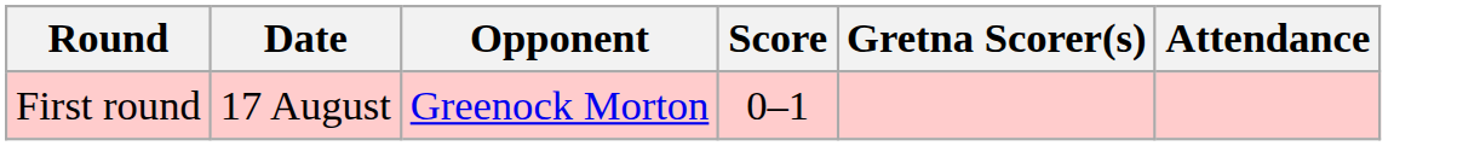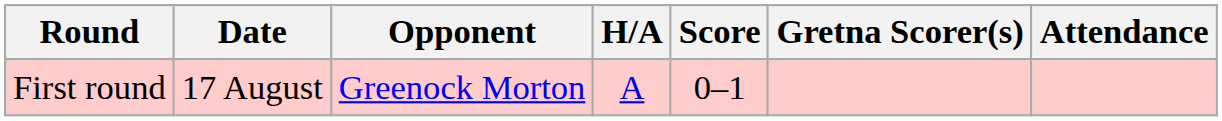+ column: H/A | A
